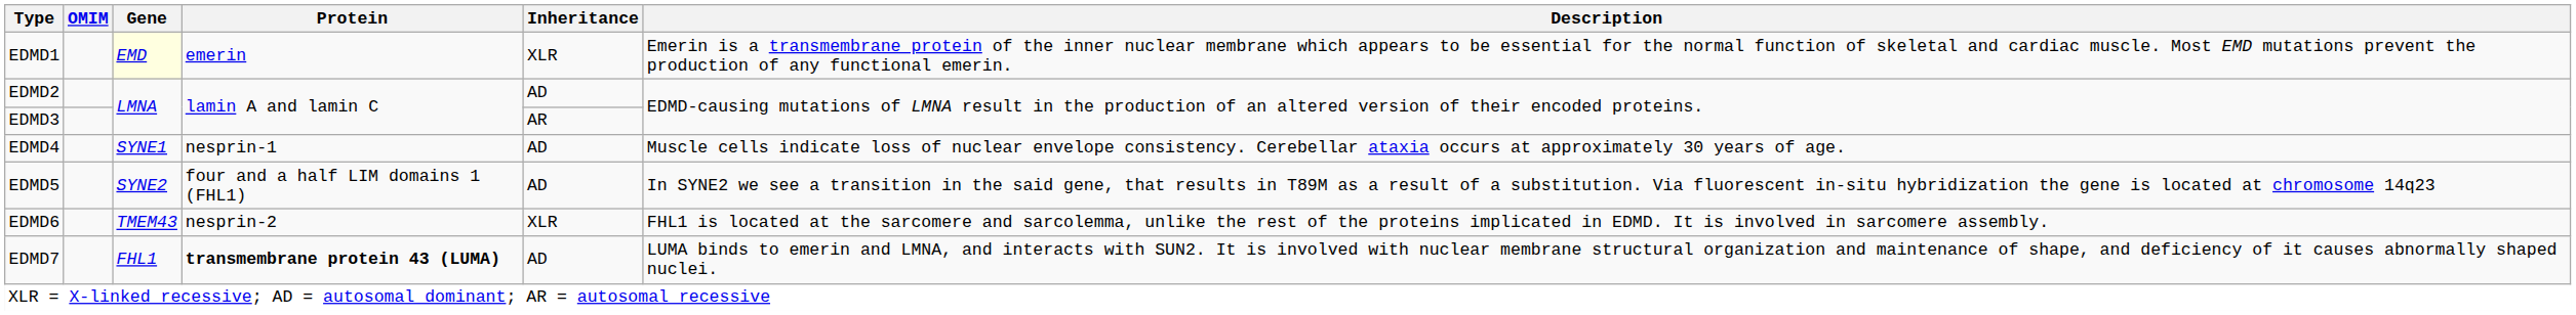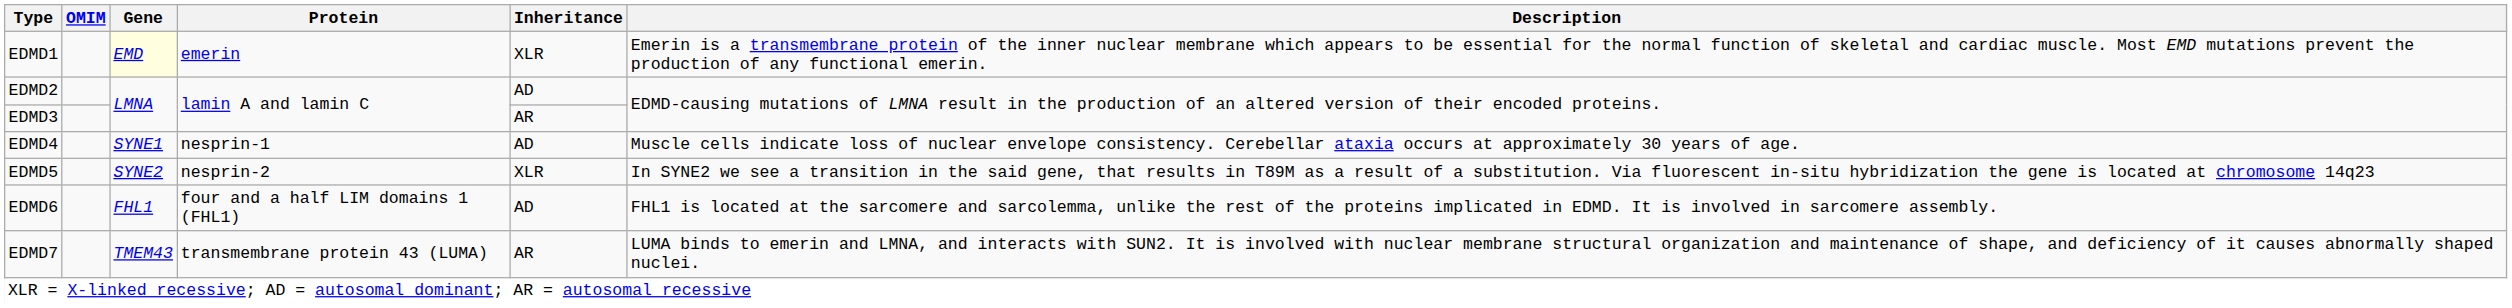EDMD5 | Protein: four and a half LIM domains 1 (FHL1) -> nesprin-2
EDMD5 | Inheritance: AD -> XLR
EDMD6 | Gene: TMEM43 -> FHL1
EDMD6 | Protein: nesprin-2 -> four and a half LIM domains 1 (FHL1)
EDMD6 | Inheritance: XLR -> AD
EDMD7 | Gene: FHL1 -> TMEM43
EDMD7 | Protein: bold -> normal
EDMD7 | Inheritance: AD -> AR
